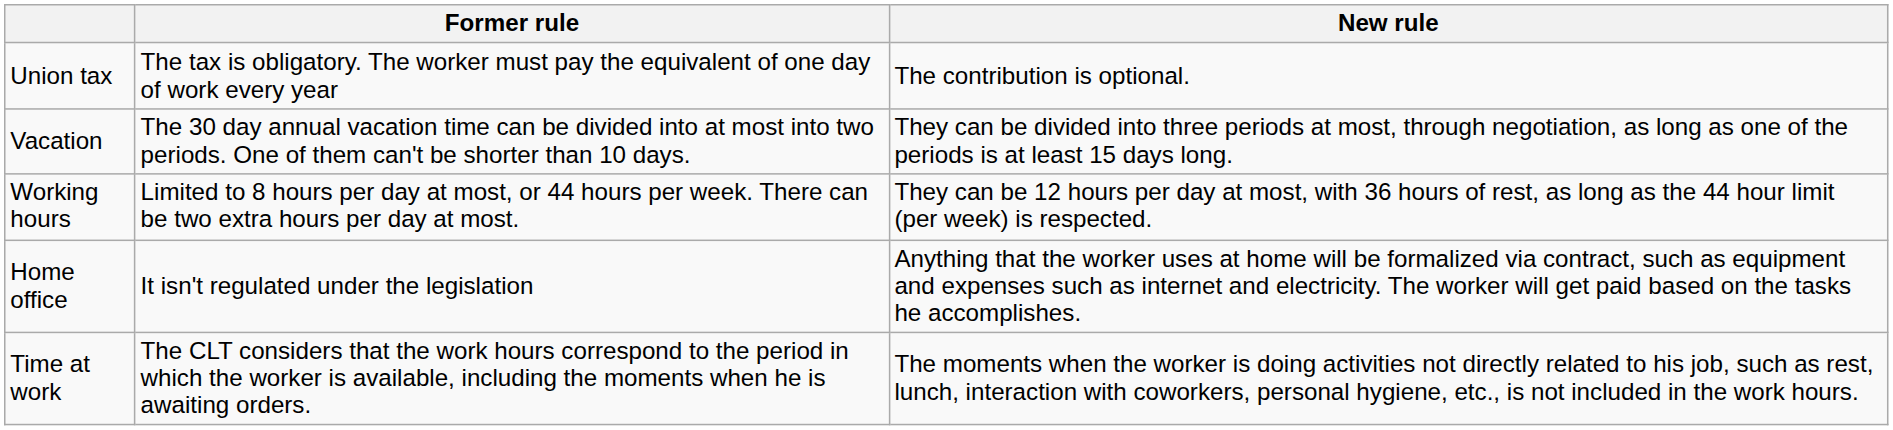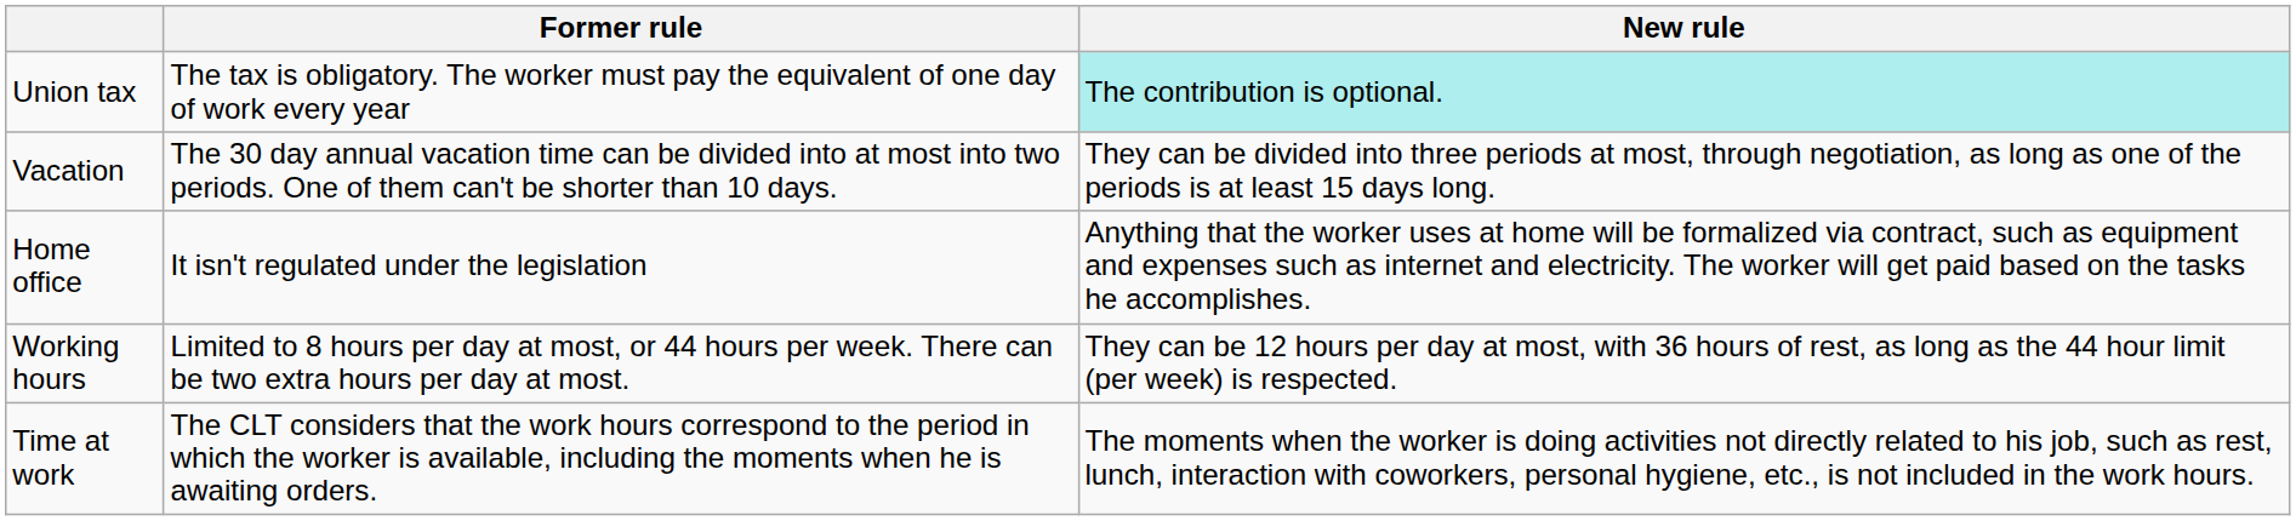Union tax | New rule: no background -> paleturquoise background
rows swapped: Home office <-> Working hours
